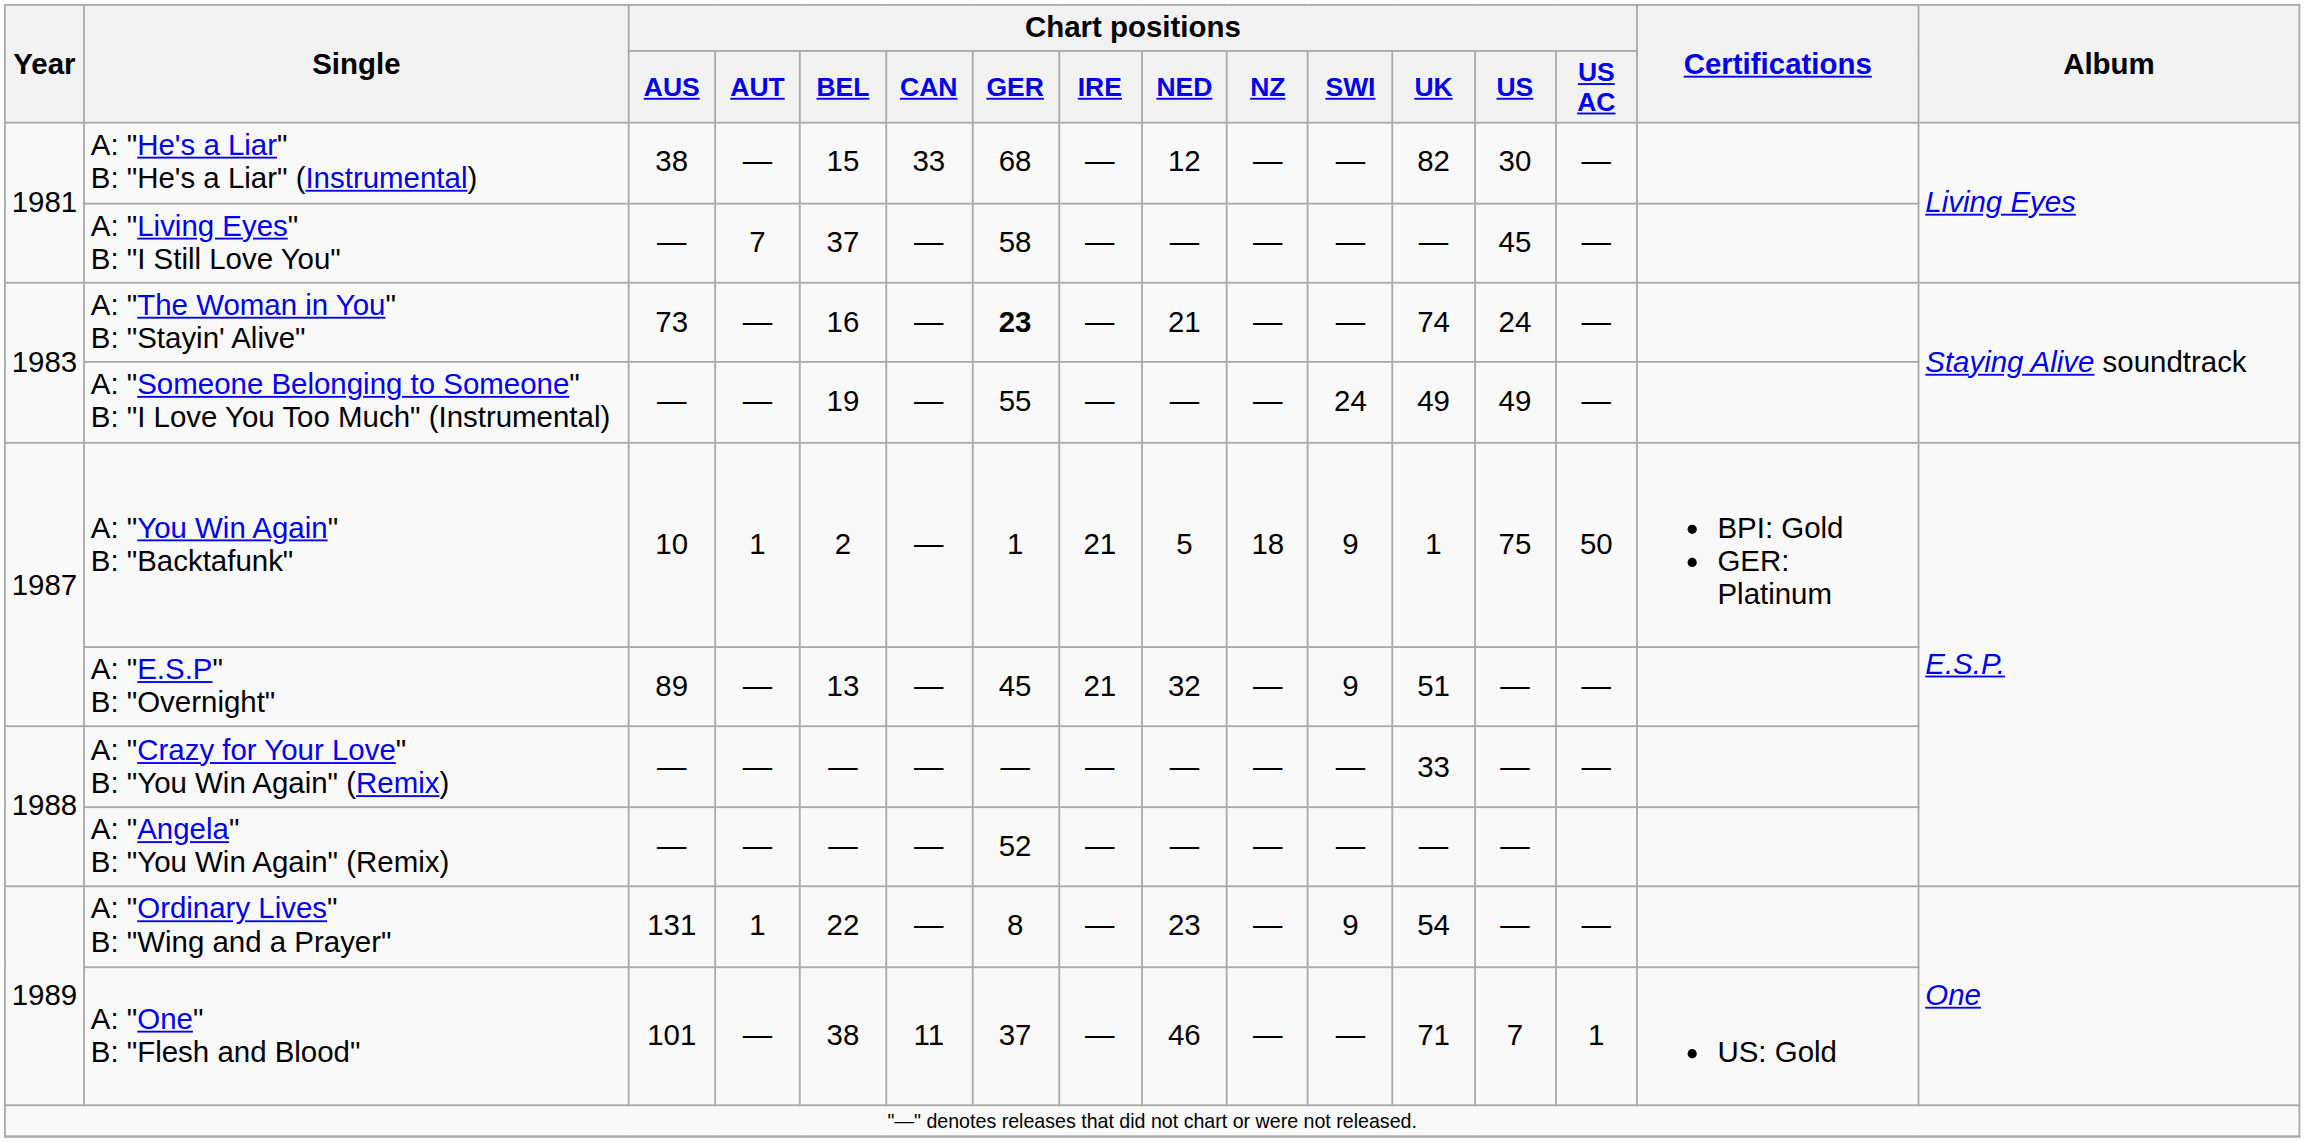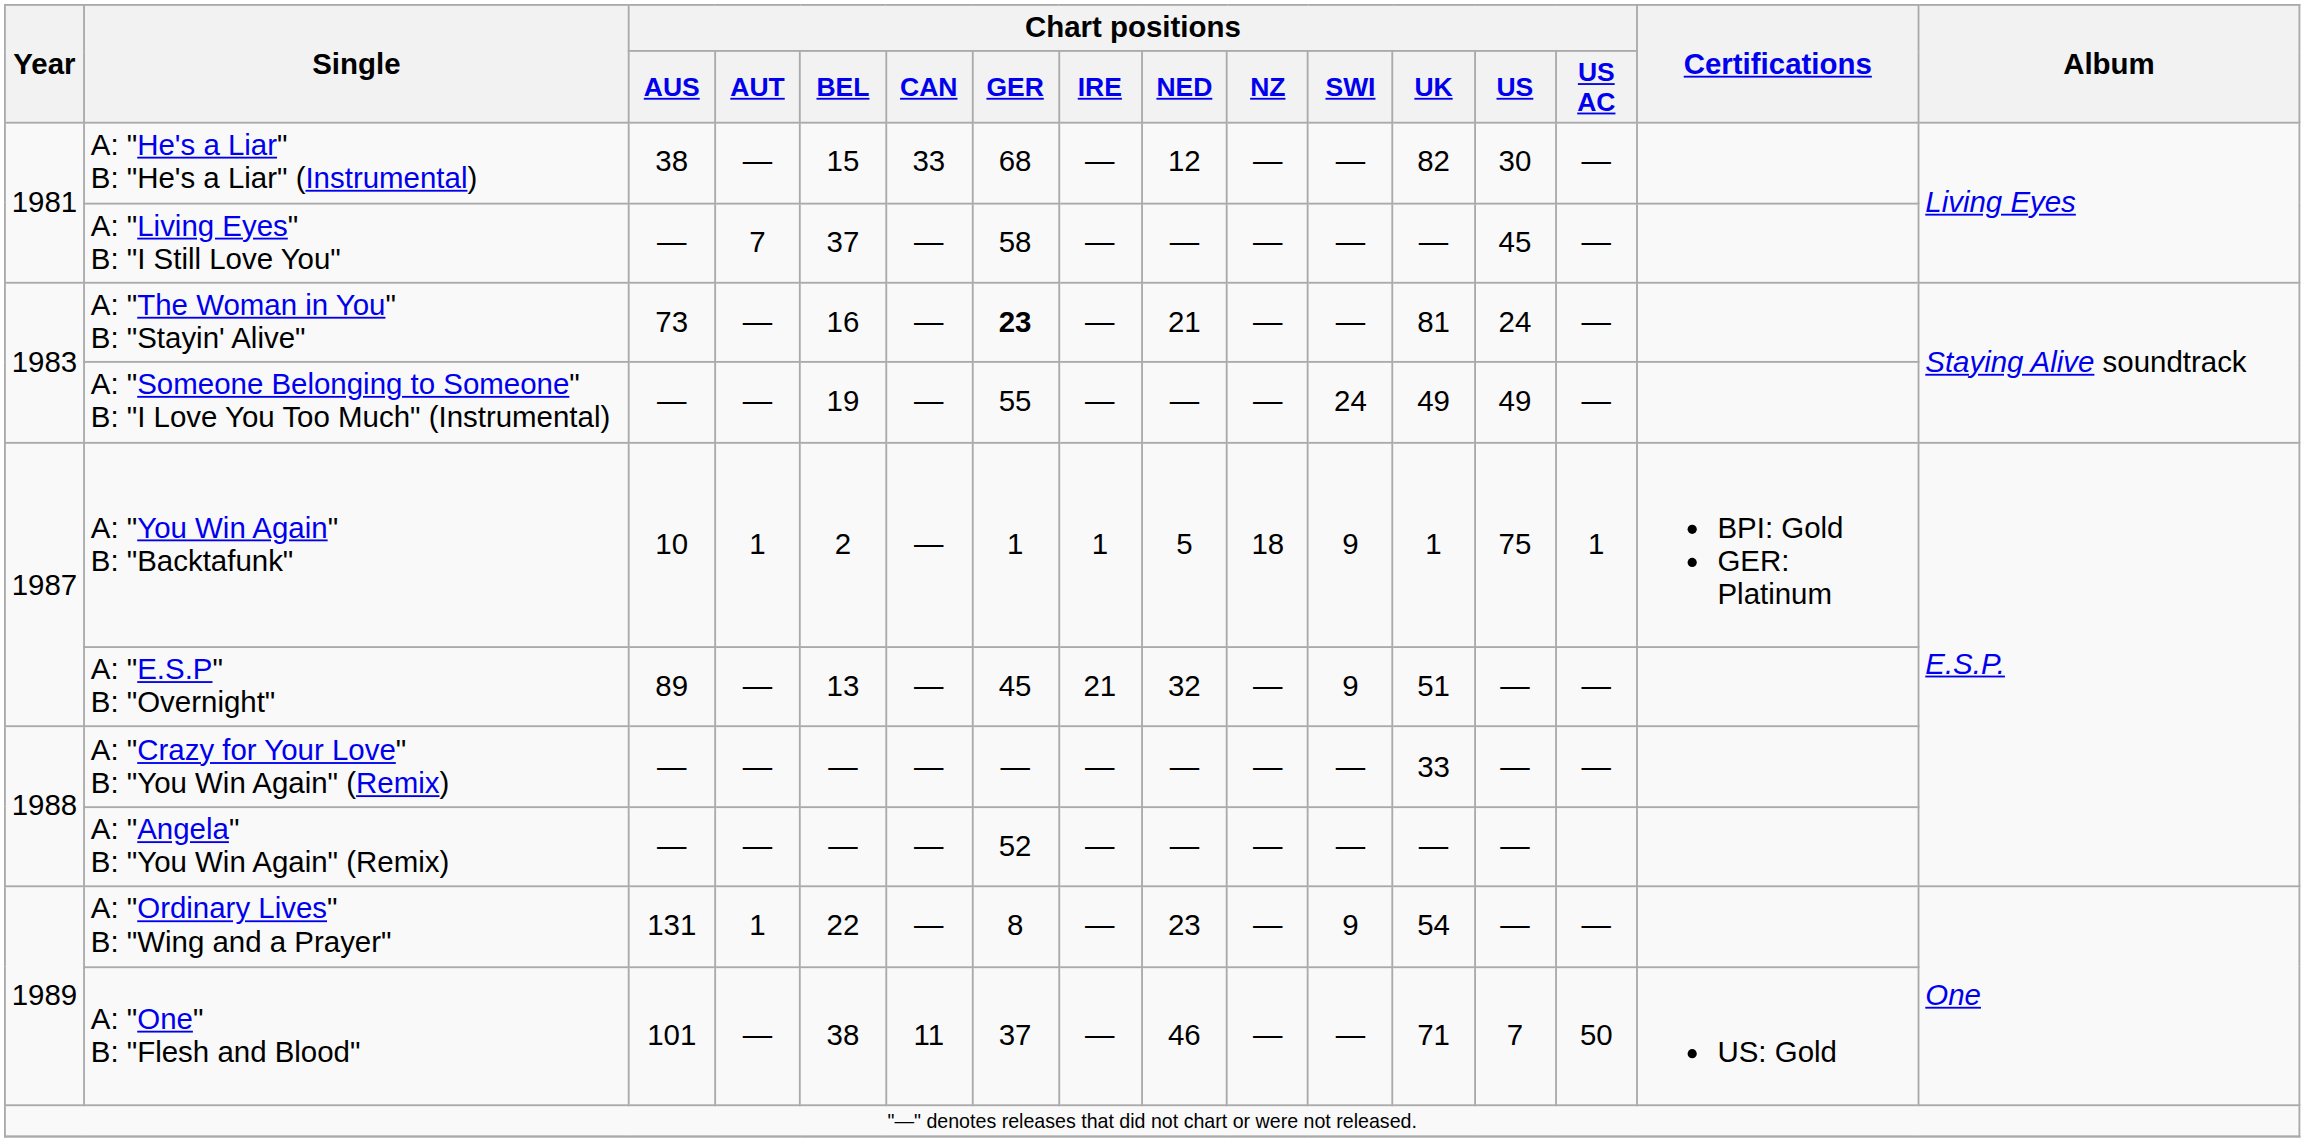A: "The Woman in You" B: "Stayin' Alive" | Chart positions / UK: 74 -> 81
A: "You Win Again" B: "Backtafunk" | Chart positions / IRE: 21 -> 1
A: "You Win Again" B: "Backtafunk" | Chart positions / US AC: 50 -> 1
A: "One" B: "Flesh and Blood" | Chart positions / US AC: 1 -> 50
